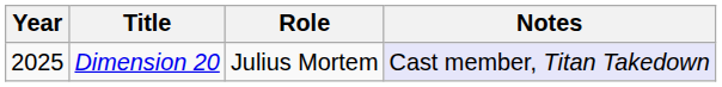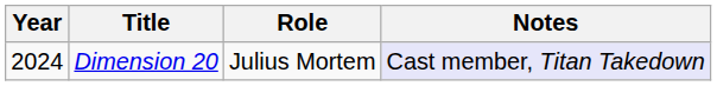Dimension 20 | Year: 2025 -> 2024
